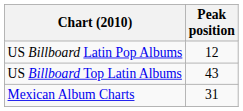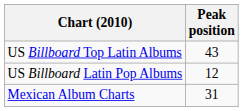rows swapped: US Billboard Top Latin Albums <-> US Billboard Latin Pop Albums
